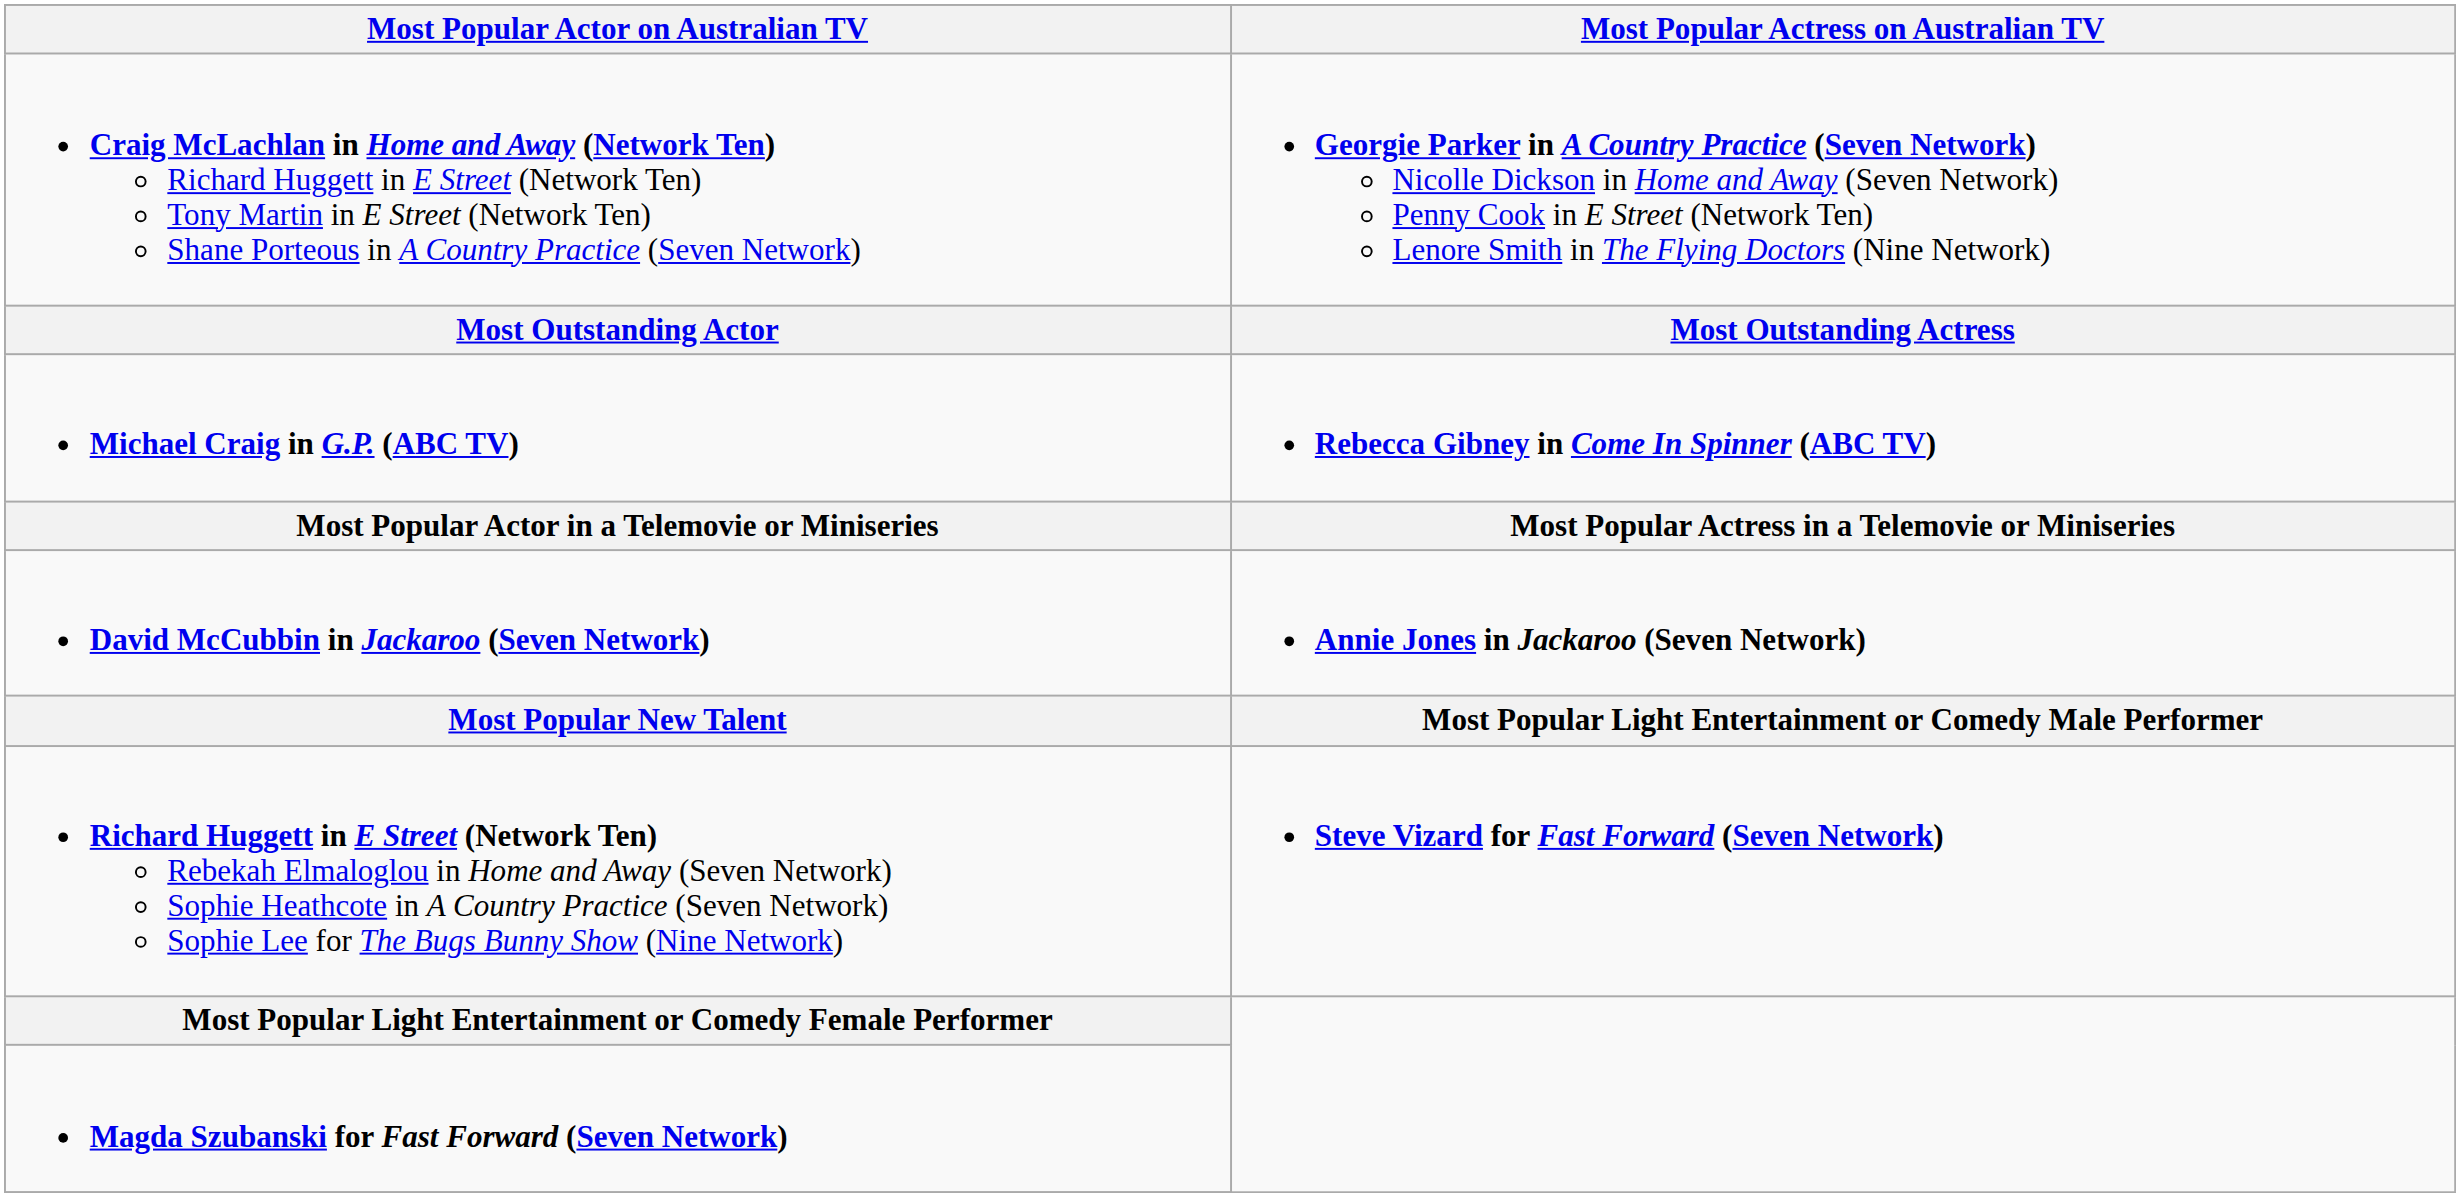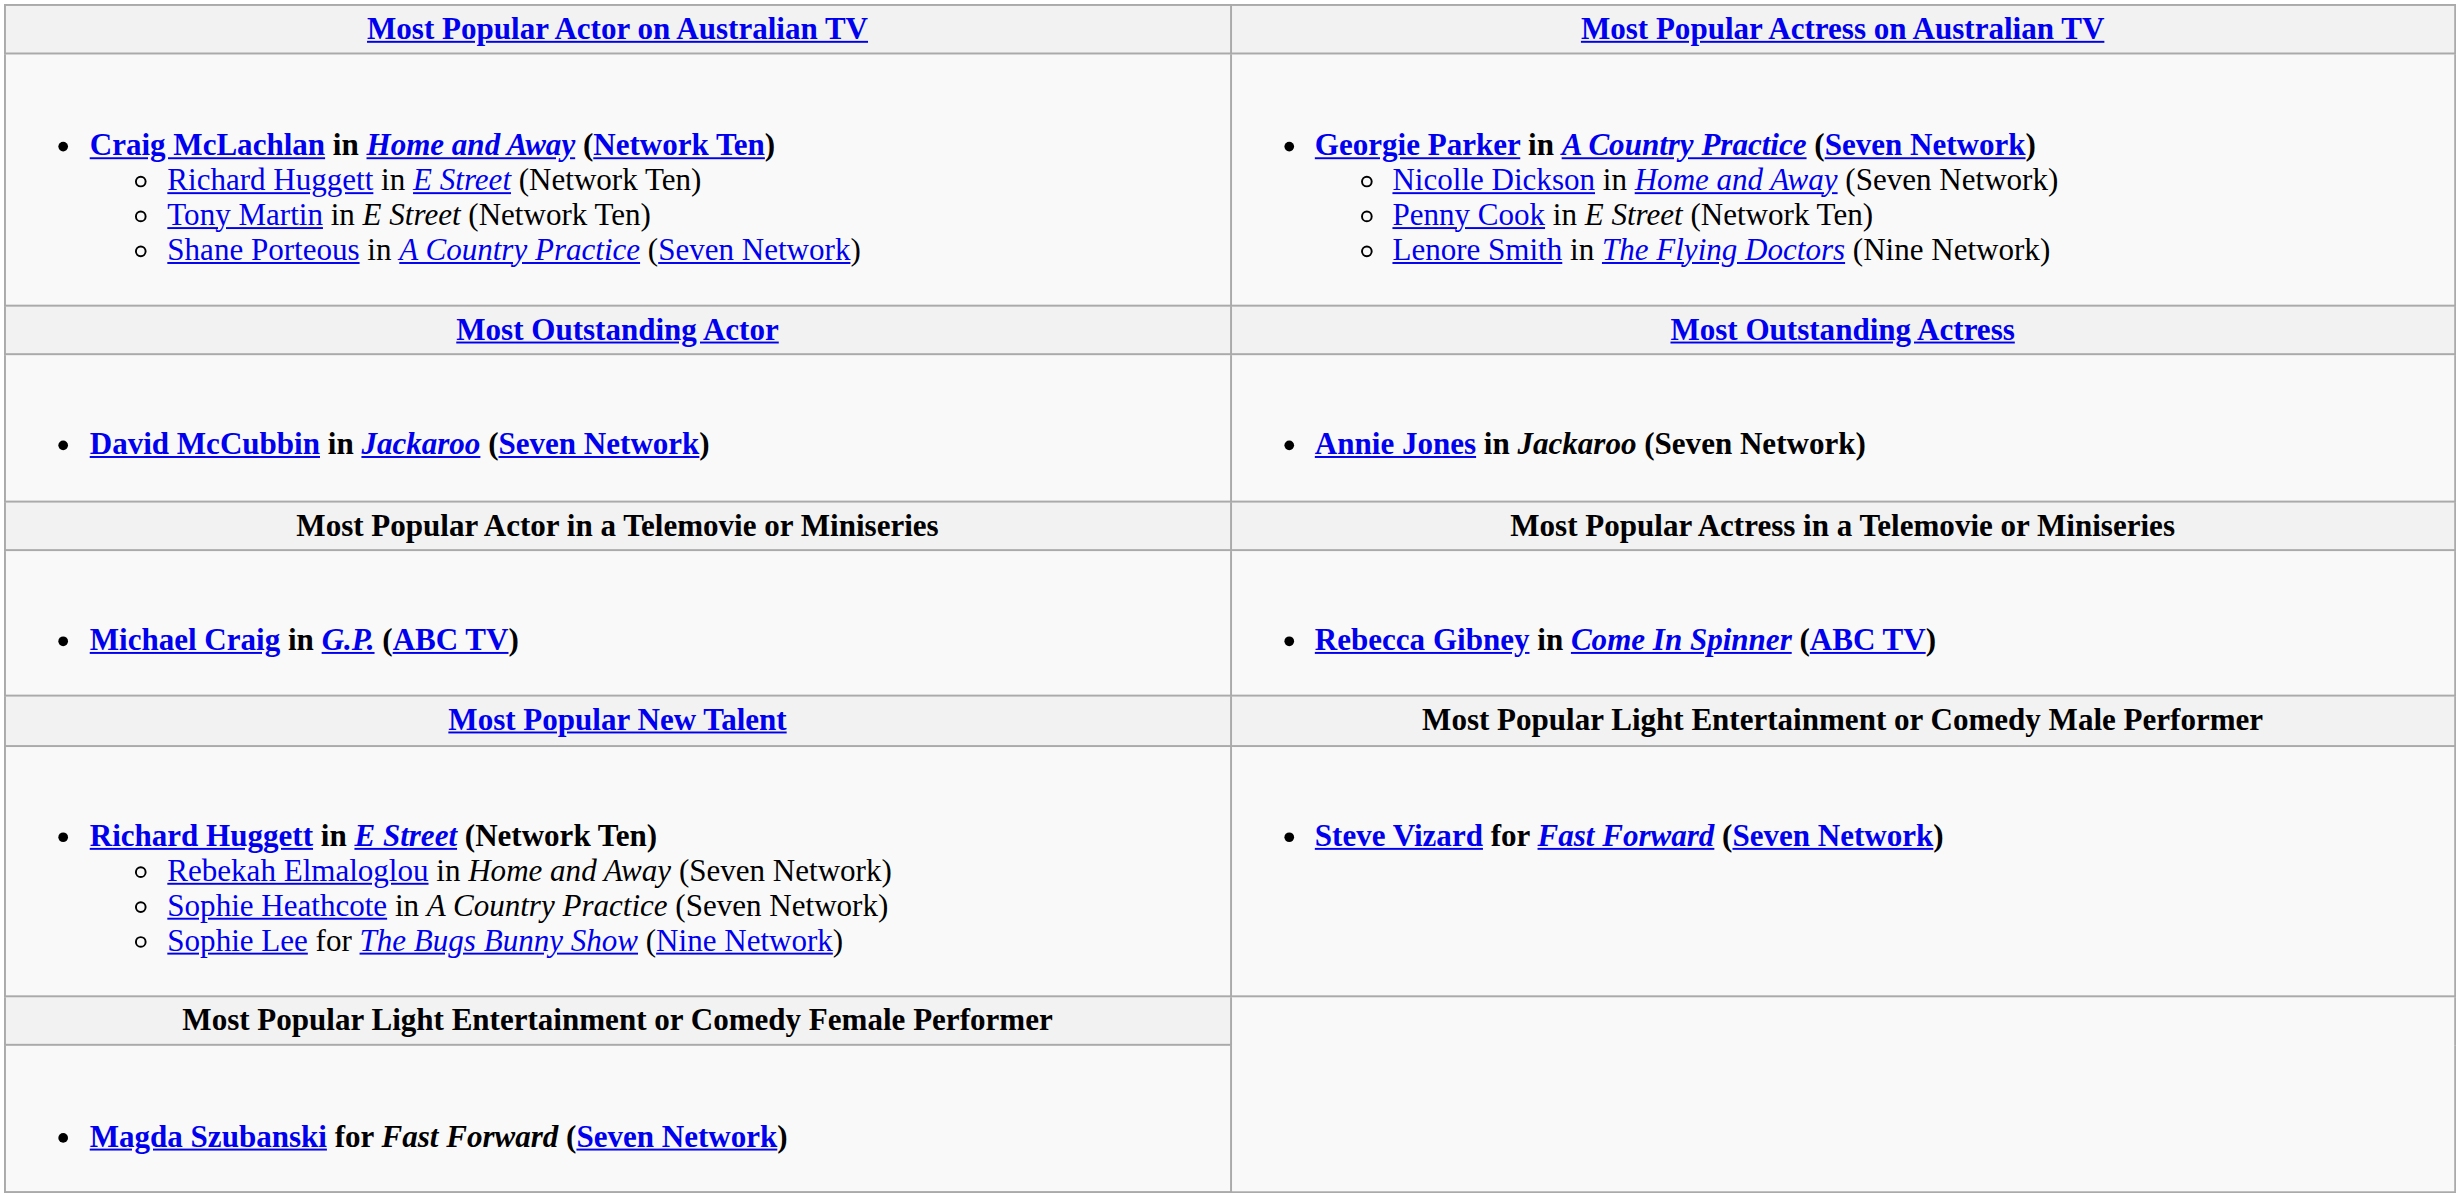rows swapped: Michael Craig in G.P. (ABC TV) <-> David McCubbin in Jackaroo (Seven Network)
